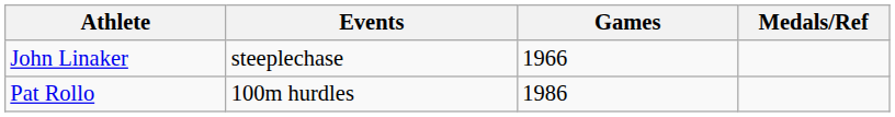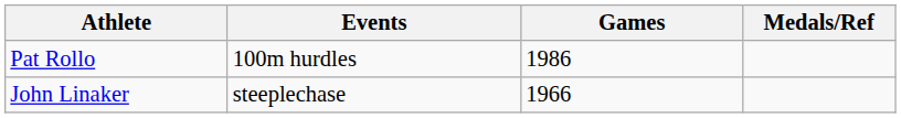rows swapped: John Linaker <-> Pat Rollo
